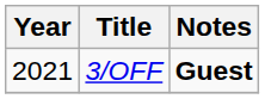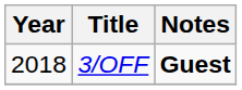3/OFF | Year: 2021 -> 2018
